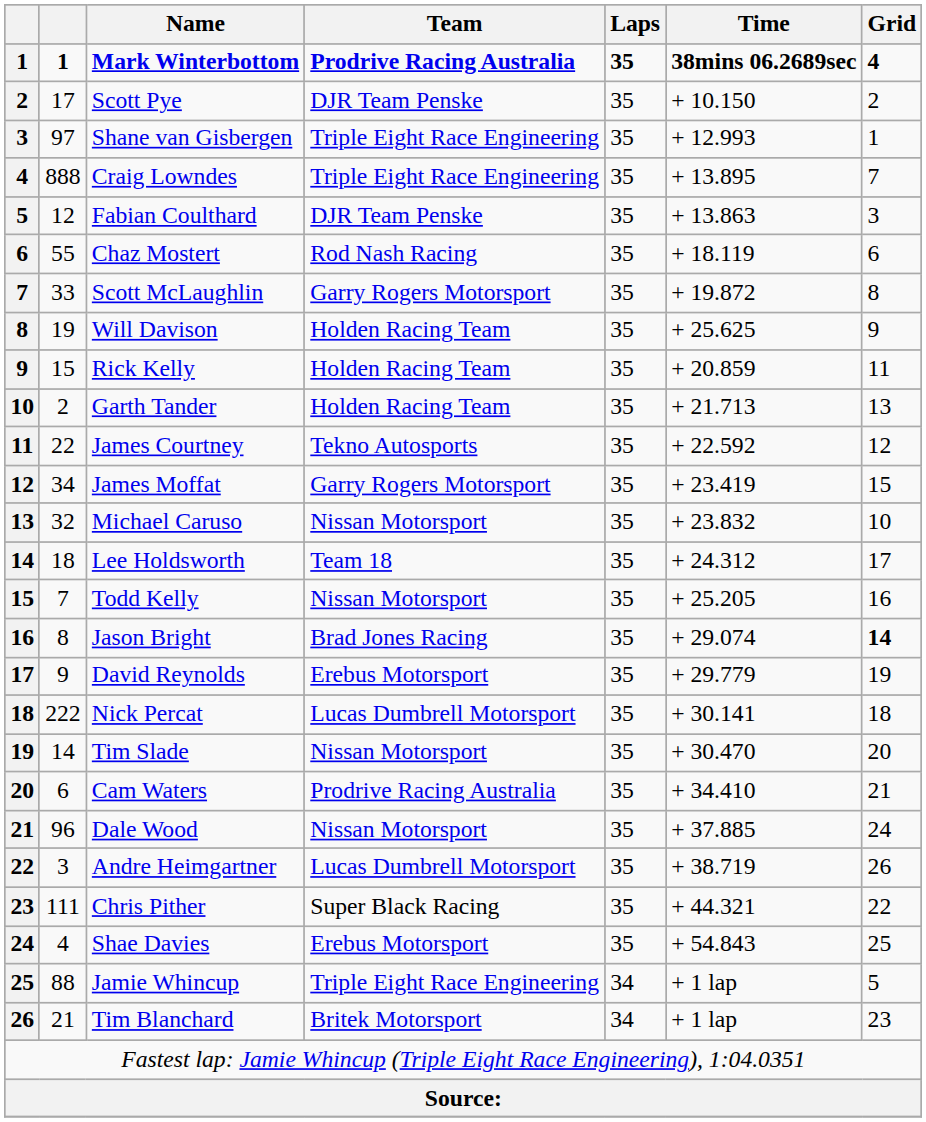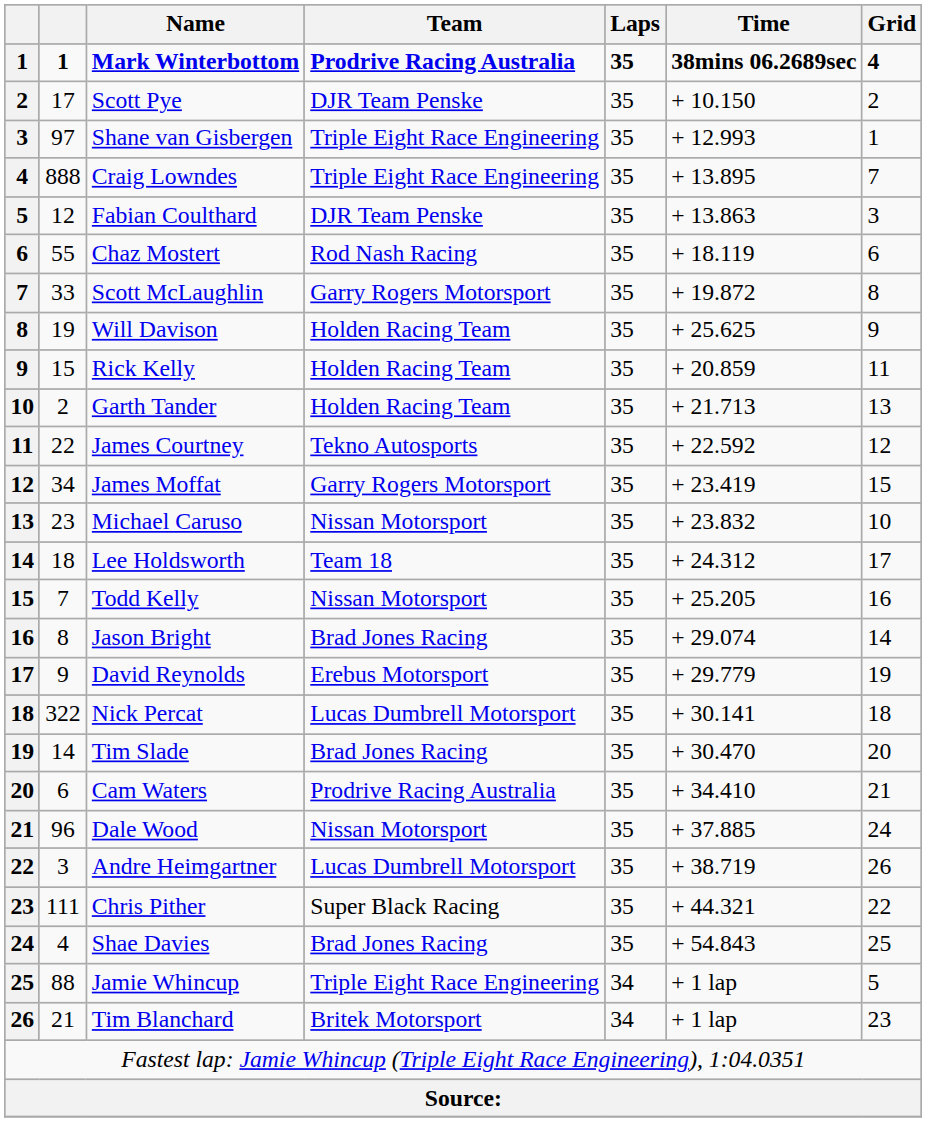Michael Caruso | column 2: 32 -> 23
Jason Bright | Grid: bold -> normal
Nick Percat | column 2: 222 -> 322
Tim Slade | Team: Nissan Motorsport -> Brad Jones Racing
Shae Davies | Team: Erebus Motorsport -> Brad Jones Racing
